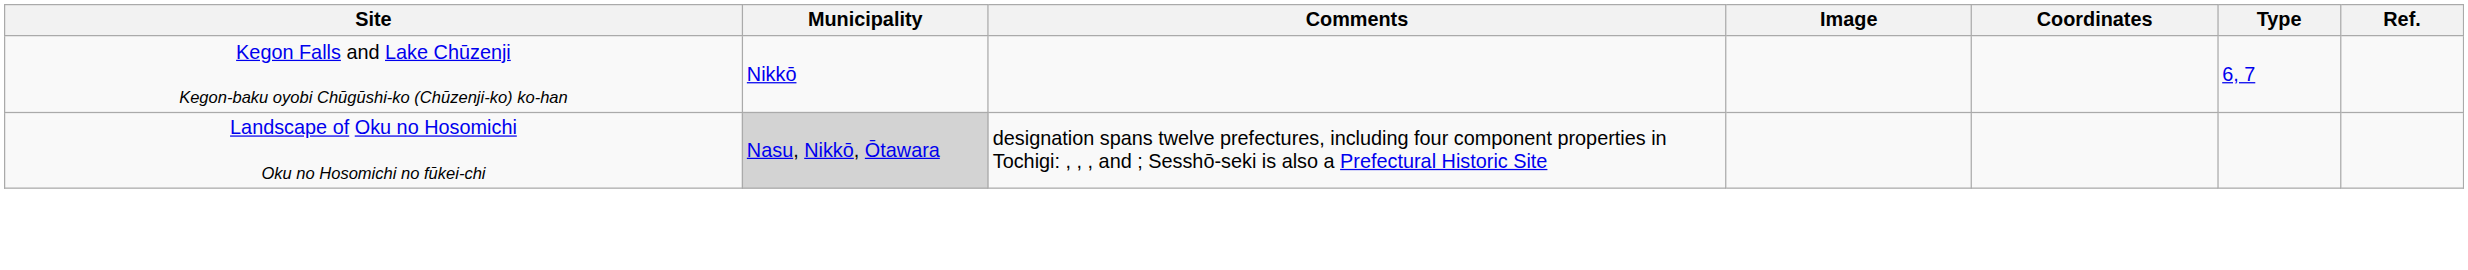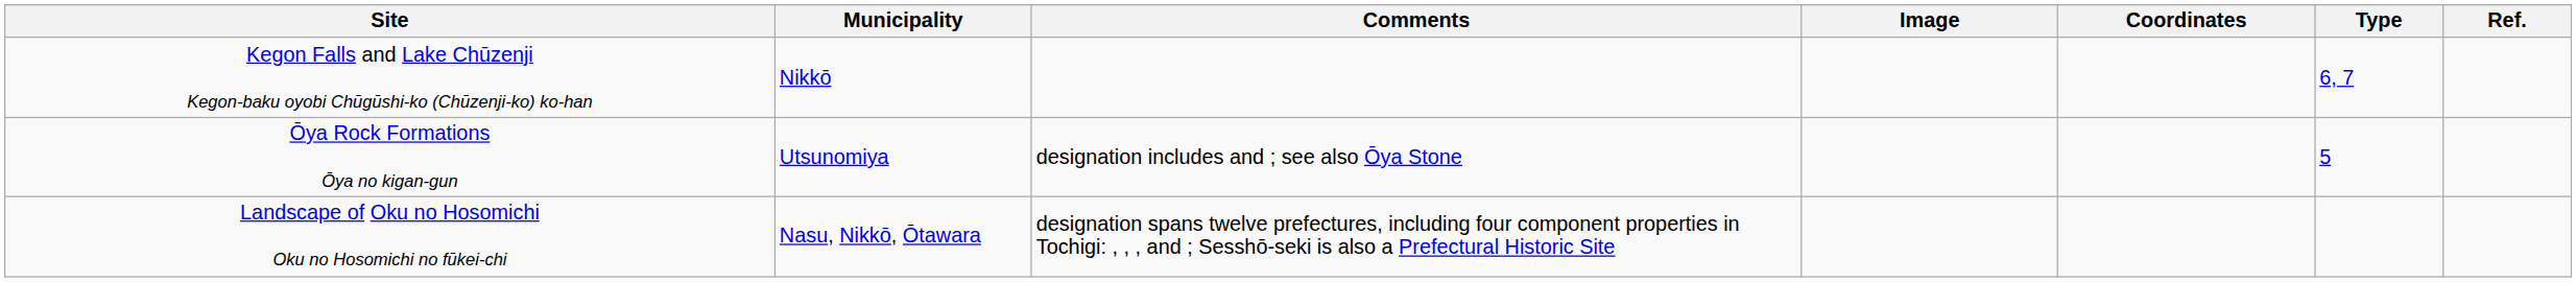+ row: Ōya Rock Formations Ōya no kigan-gun | Utsunomiya | designation includes and ; see also Ōya Stone | 5
Landscape of Oku no Hosomichi Oku no Hosomichi no fūkei-chi | Municipality: lightgrey background -> no background
